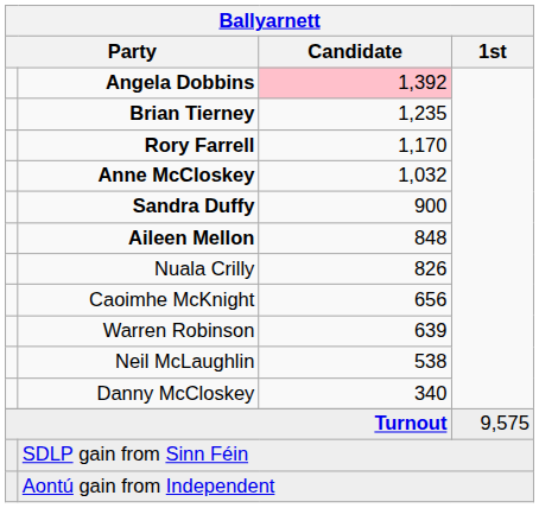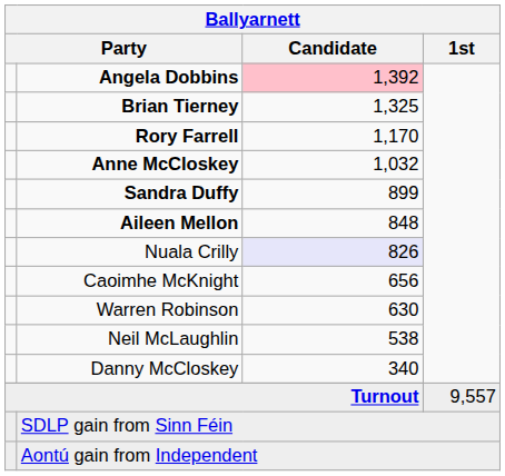Brian Tierney | Ballyarnett / Candidate: 1,235 -> 1,325
Sandra Duffy | Ballyarnett / Candidate: 900 -> 899
Nuala Crilly | Ballyarnett / Candidate: no background -> lavender background
Warren Robinson | Ballyarnett / Candidate: 639 -> 630
Turnout | Ballyarnett / 1st: 9,575 -> 9,557
